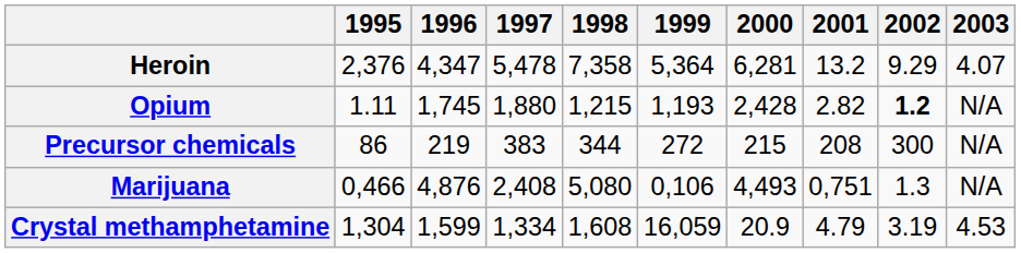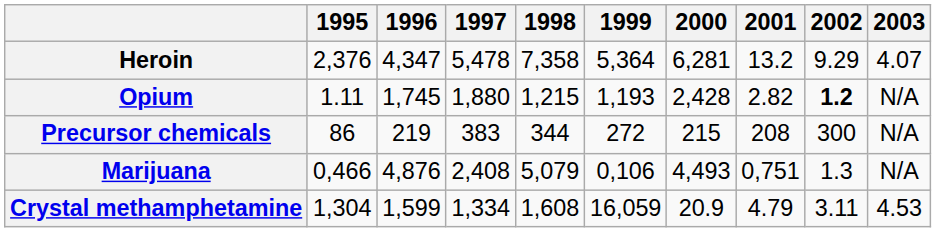Marijuana | 1998: 5,080 -> 5,079
Crystal methamphetamine | 2002: 3.19 -> 3.11
